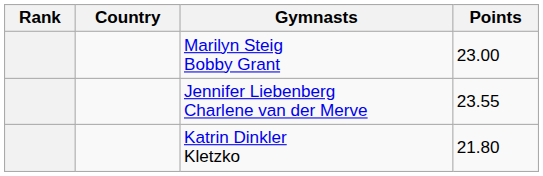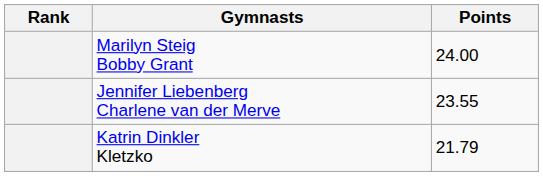- column: Country
Marilyn Steig Bobby Grant | Points: 23.00 -> 24.00
Katrin Dinkler Kletzko | Points: 21.80 -> 21.79
